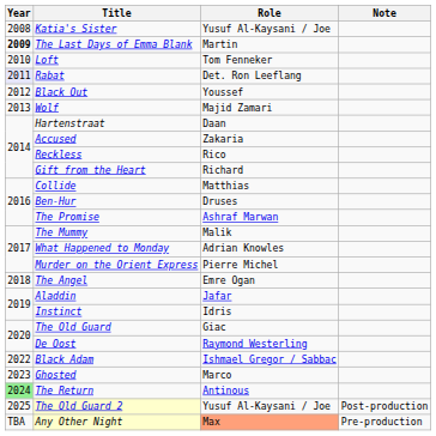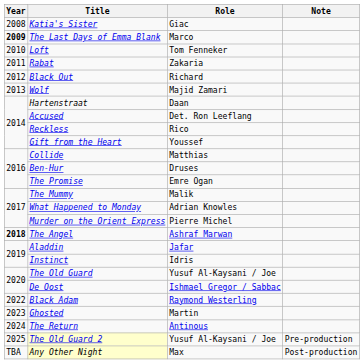Katia's Sister | Role: Yusuf Al-Kaysani / Joe -> Giac
The Last Days of Emma Blank | Role: Martin -> Marco
Rabat | Year: lavender background -> no background
Rabat | Role: Det. Ron Leeflang -> Zakaria
Black Out | Role: Youssef -> Richard
Accused | Role: Zakaria -> Det. Ron Leeflang
Gift from the Heart | Role: Richard -> Youssef
The Promise | Role: Ashraf Marwan -> Emre Ogan
The Angel | Year: normal -> bold
The Angel | Role: Emre Ogan -> Ashraf Marwan
The Old Guard | Role: Giac -> Yusuf Al-Kaysani / Joe
De Oost | Role: Raymond Westerling -> Ishmael Gregor / Sabbac
Black Adam | Role: Ishmael Gregor / Sabbac -> Raymond Westerling
Ghosted | Role: Marco -> Martin
The Return | Year: lightgreen background -> no background
The Old Guard 2 | Note: Post-production -> Pre-production
Any Other Night | Role: lightsalmon background -> no background
Any Other Night | Note: Pre-production -> Post-production
